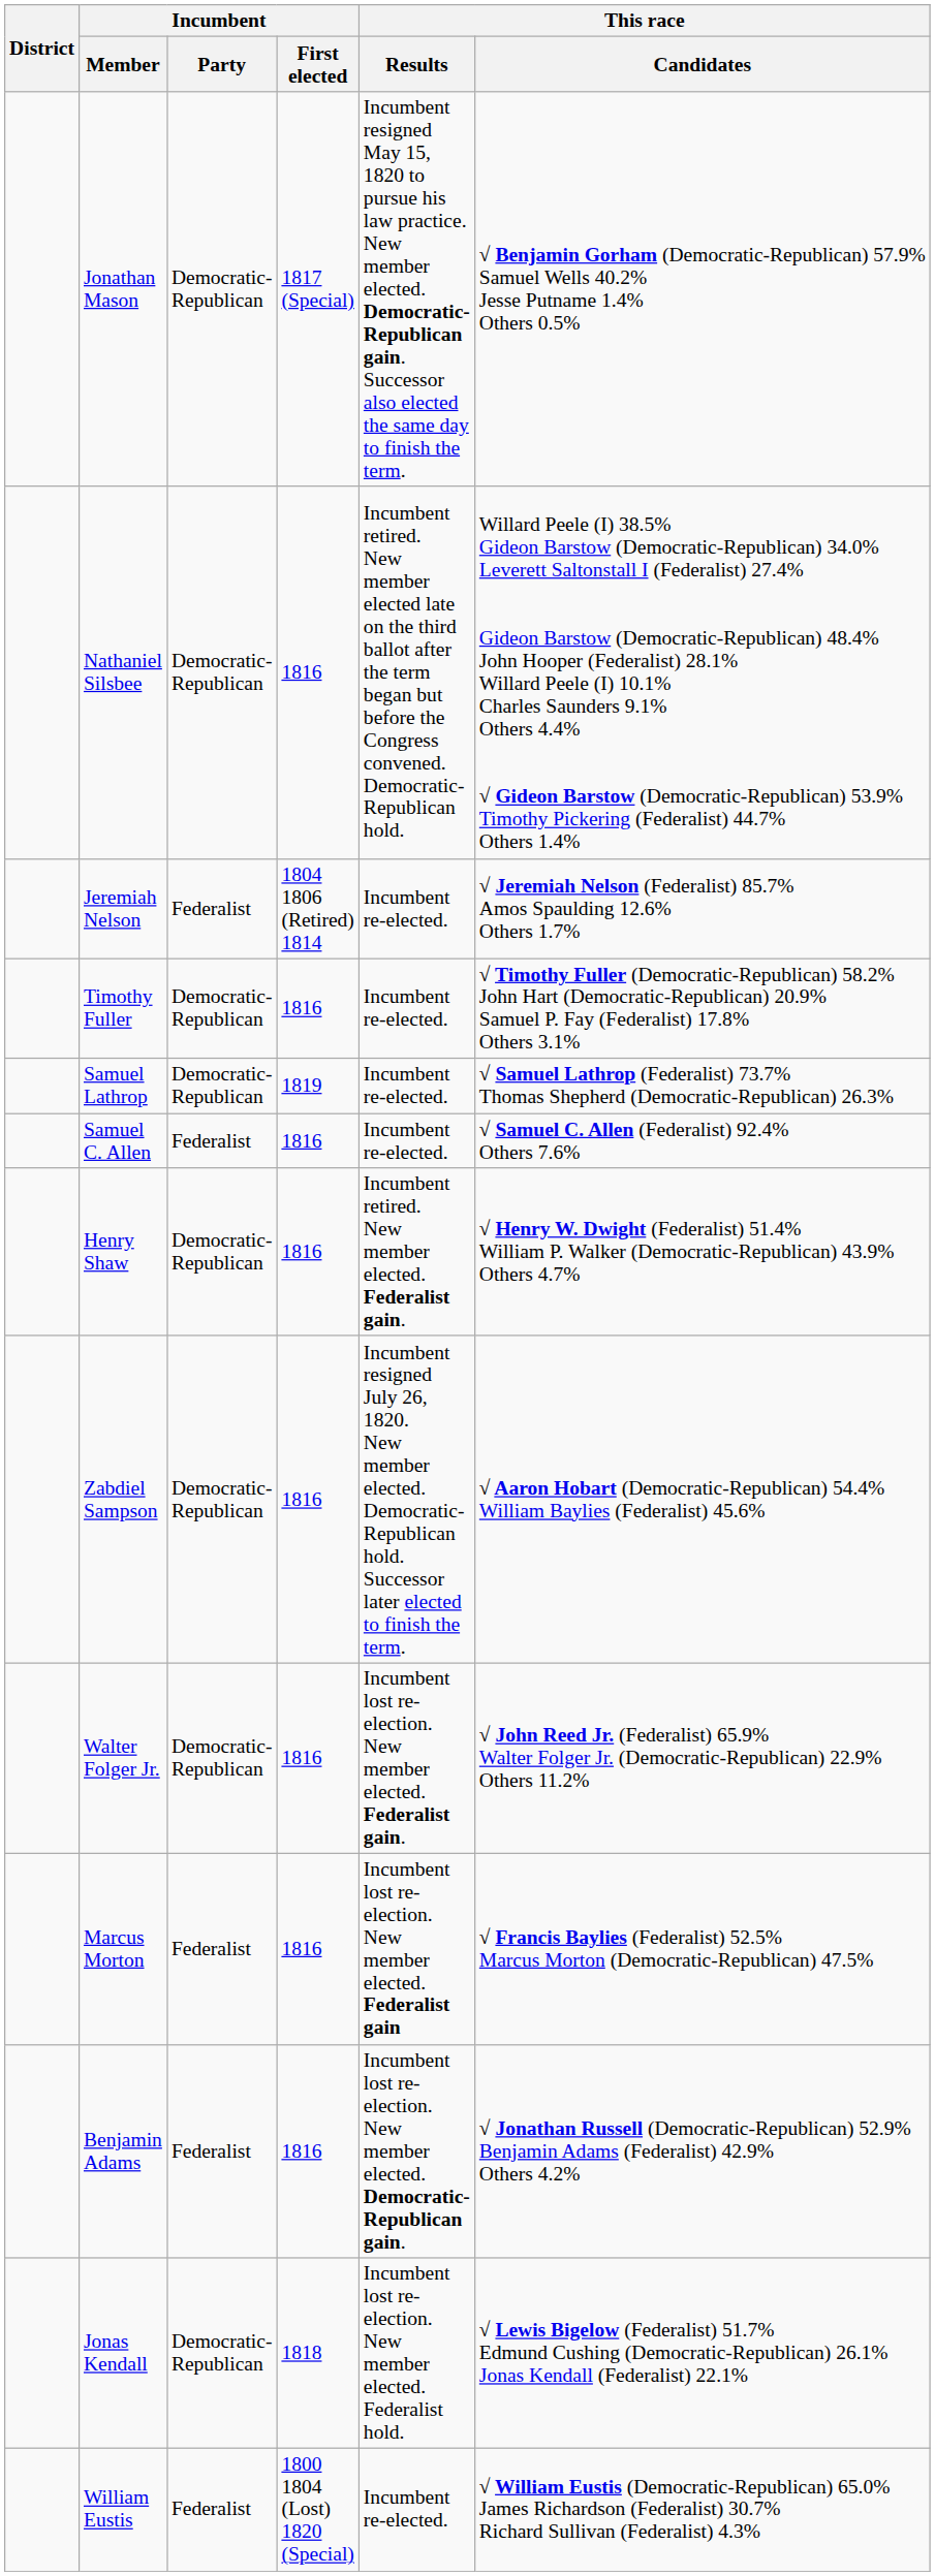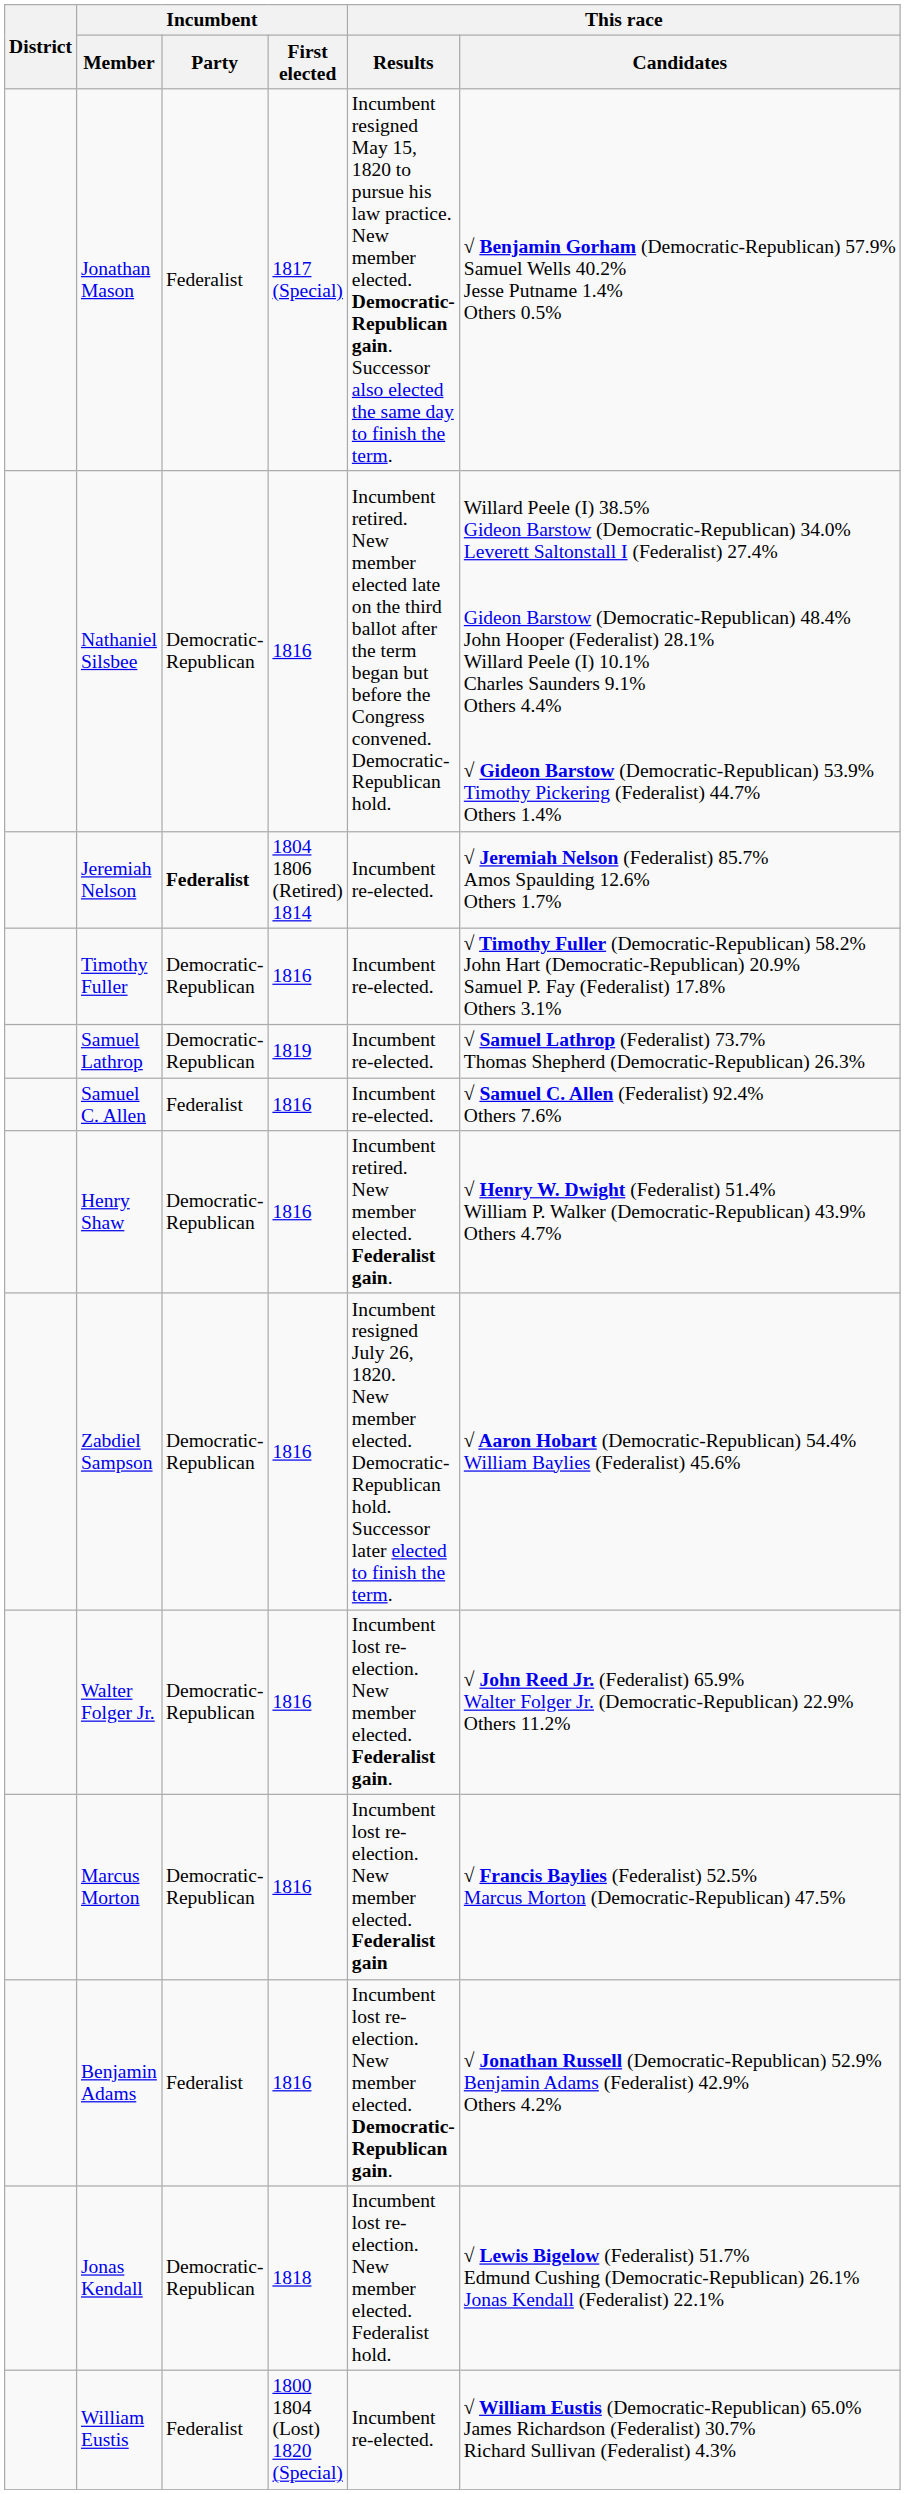Jonathan Mason | Incumbent / Party: Democratic-Republican -> Federalist
Jeremiah Nelson | Incumbent / Party: normal -> bold
Marcus Morton | Incumbent / Party: Federalist -> Democratic-Republican
